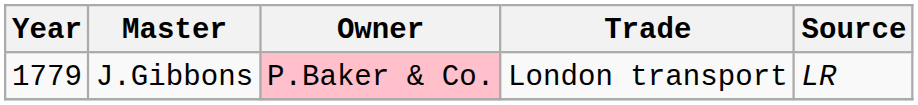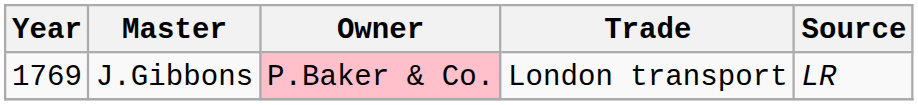J.Gibbons | Year: 1779 -> 1769
